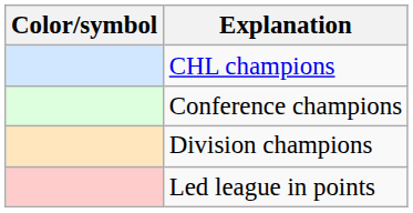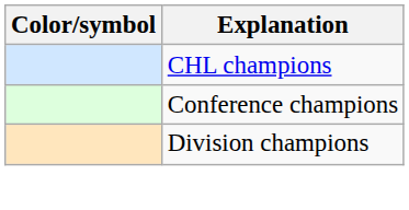- row: Led league in points
